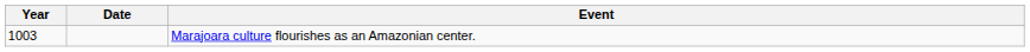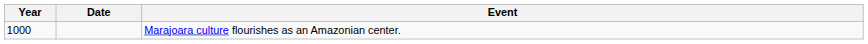Marajoara culture flourishes as an Amazonian center. | Year: 1003 -> 1000
